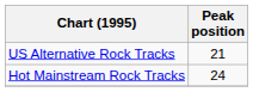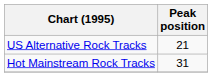Hot Mainstream Rock Tracks | Peak position: 24 -> 31
